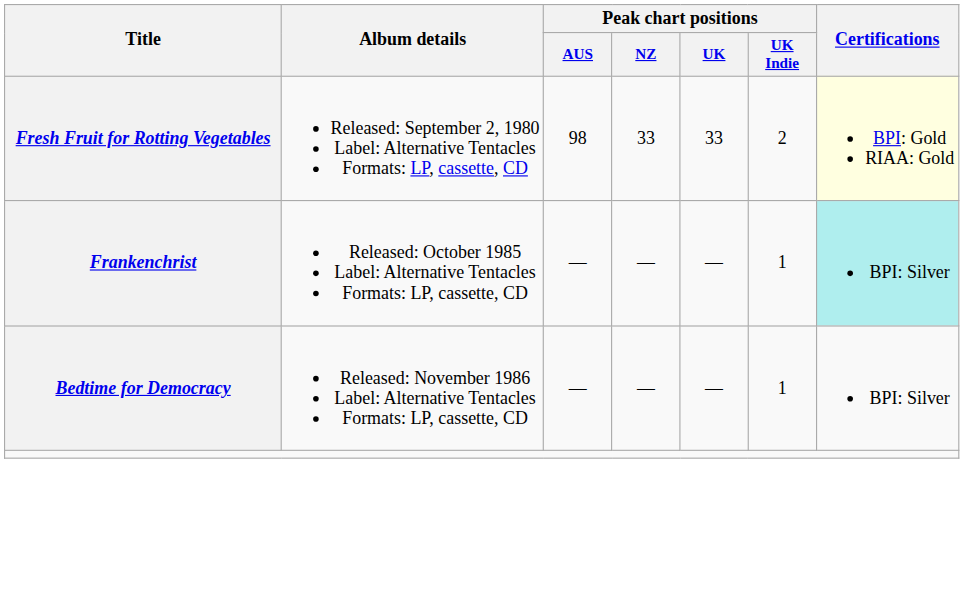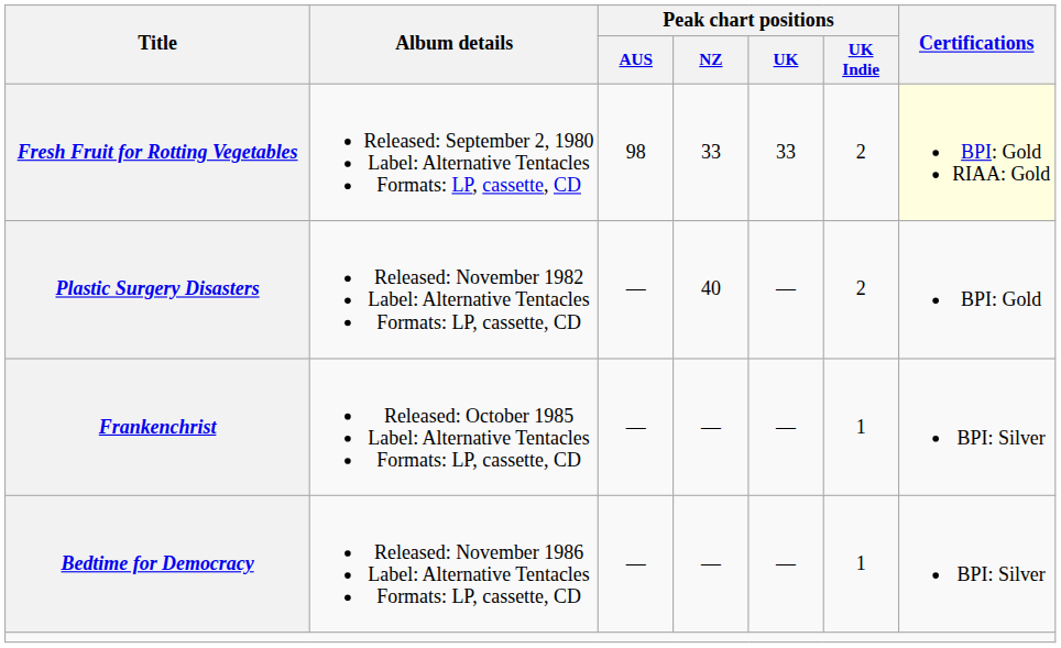+ row: Plastic Surgery Disasters | Released: November 1982 Label: Alternative Tentacles Formats: LP, cassette, CD | — | 40 | — | 2 | BPI: Gold
Frankenchrist | Certifications: paleturquoise background -> no background
